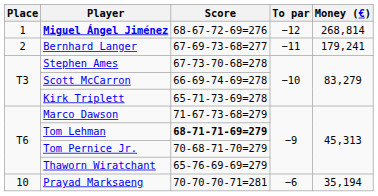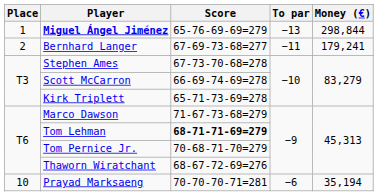Miguel Ángel Jiménez | Score: 68-67-72-69=276 -> 65-76-69-69=279
Miguel Ángel Jiménez | To par: −12 -> −13
Miguel Ángel Jiménez | Money (€): 268,814 -> 298,844
Thaworn Wiratchant | Score: 65-76-69-69=279 -> 68-67-72-69=276
